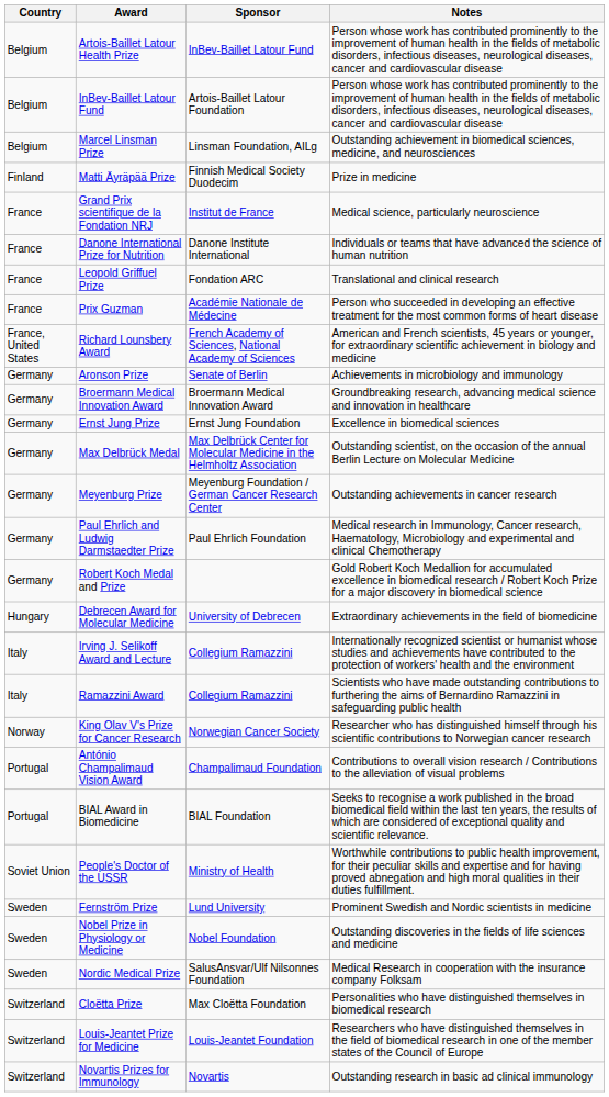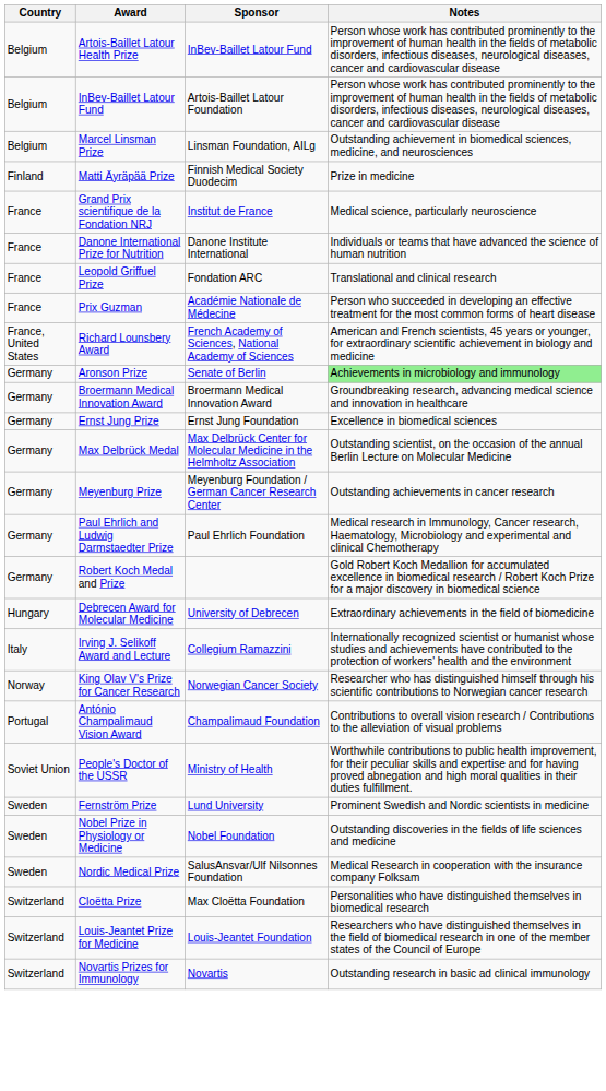Aronson Prize | Notes: no background -> lightgreen background
- row: Italy | Ramazzini Award | Collegium Ramazzini | Scientists who have made outstanding contributions to furthering the aims of Bernardino Ramazzini in safeguarding public health
- row: Portugal | BIAL Award in Biomedicine | BIAL Foundation | Seeks to recognise a work published in the broad biomedical field within the last ten years, the results of which are considered of exceptional quality and scientific relevance.
